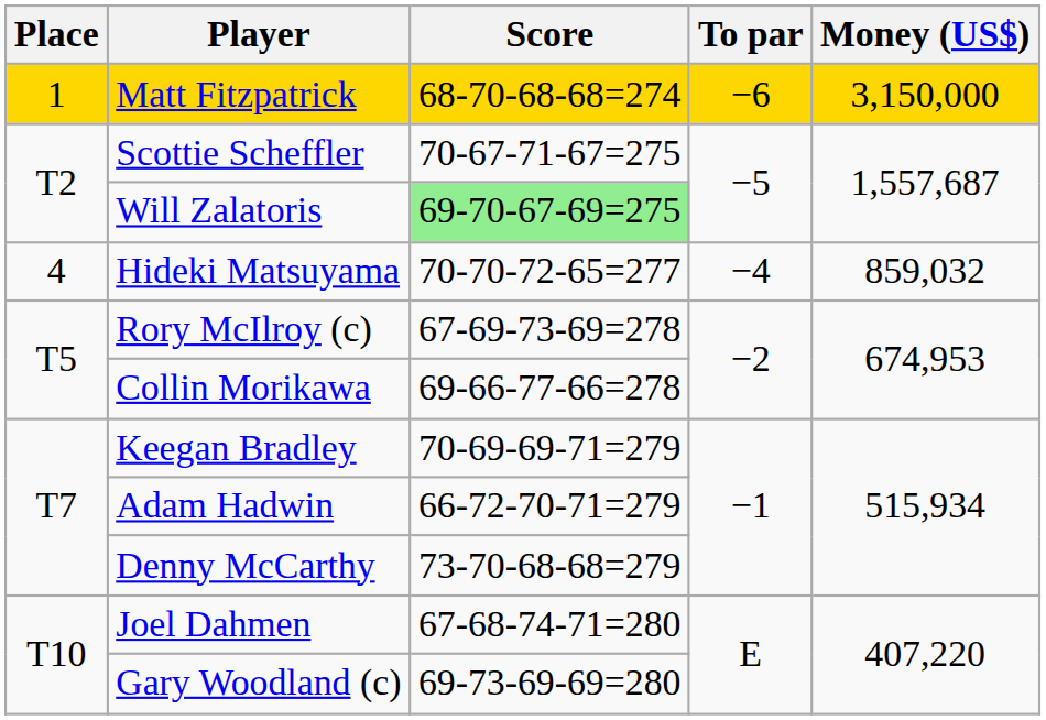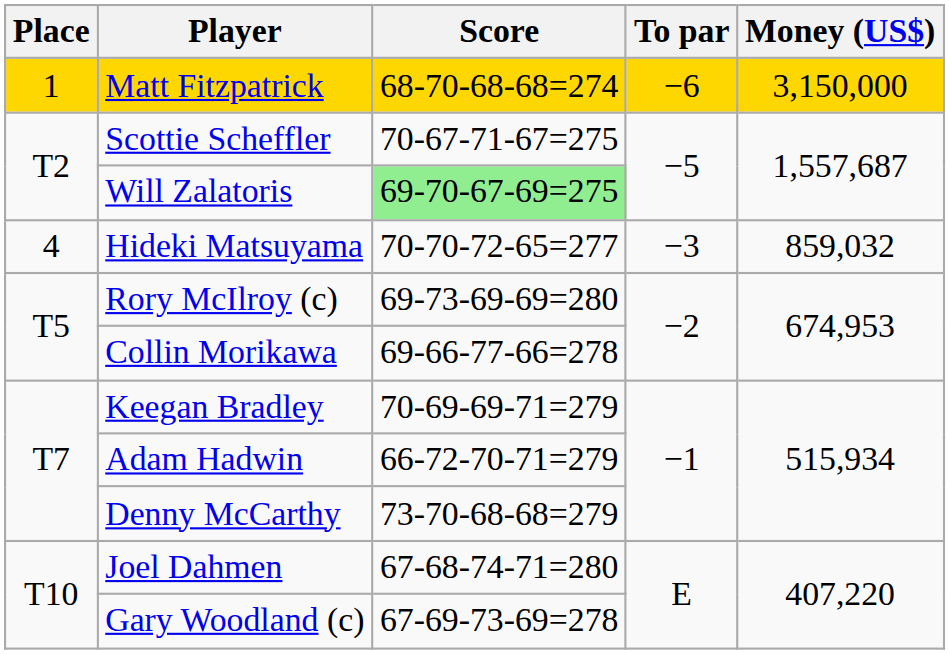Hideki Matsuyama | To par: −4 -> −3
Rory McIlroy (c) | Score: 67-69-73-69=278 -> 69-73-69-69=280
Gary Woodland (c) | Score: 69-73-69-69=280 -> 67-69-73-69=278
